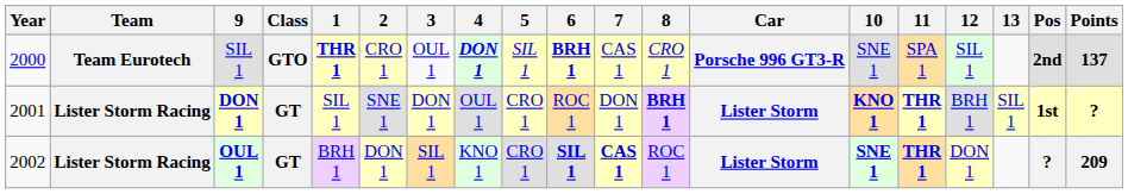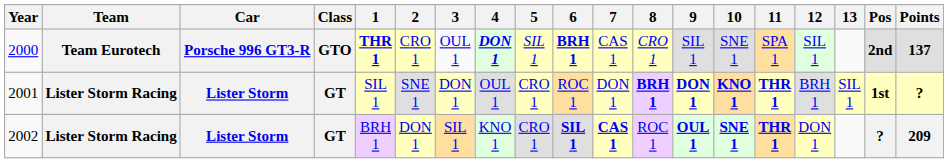columns swapped: Car <-> 9
